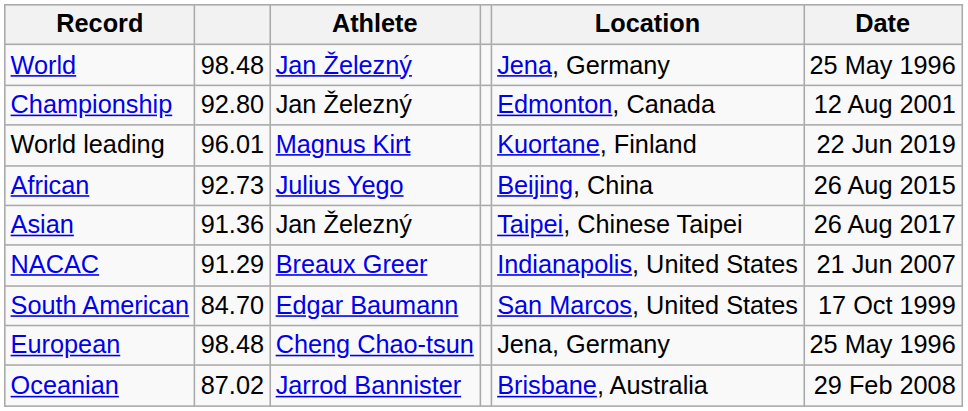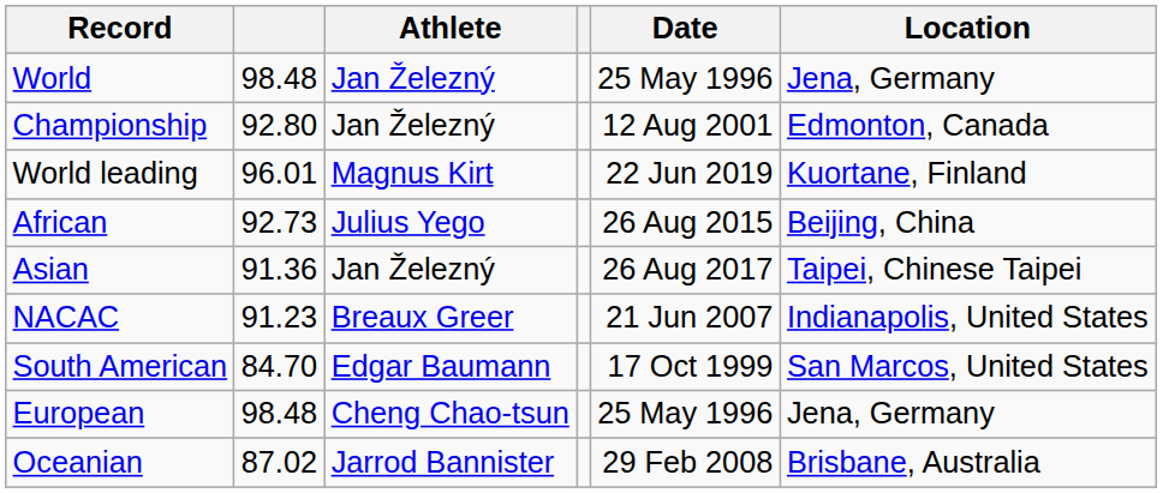columns swapped: Date <-> Location
NACAC | column 2: 91.29 -> 91.23
